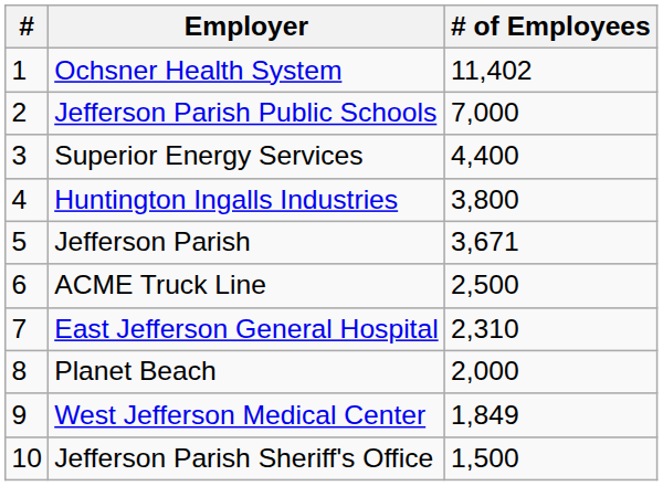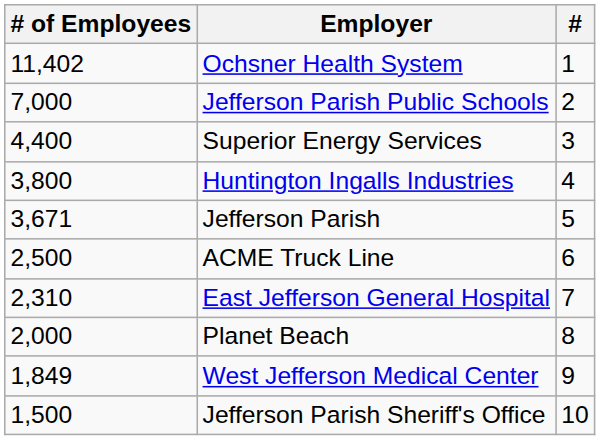columns swapped: # <-> # of Employees
